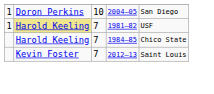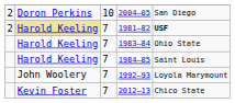2004–05 | column 1: 1 -> 2
1981–82 | column 1: 1 -> 2
1981–82 | column 5: normal -> bold
+ row: Harold Keeling | 7 | 1983–84 | Ohio State
1984–85 | column 5: Chico State -> Saint Louis
+ row: John Woolery | 7 | 1992–93 | Loyola Marymount
2012–13 | column 5: Saint Louis -> Chico State
